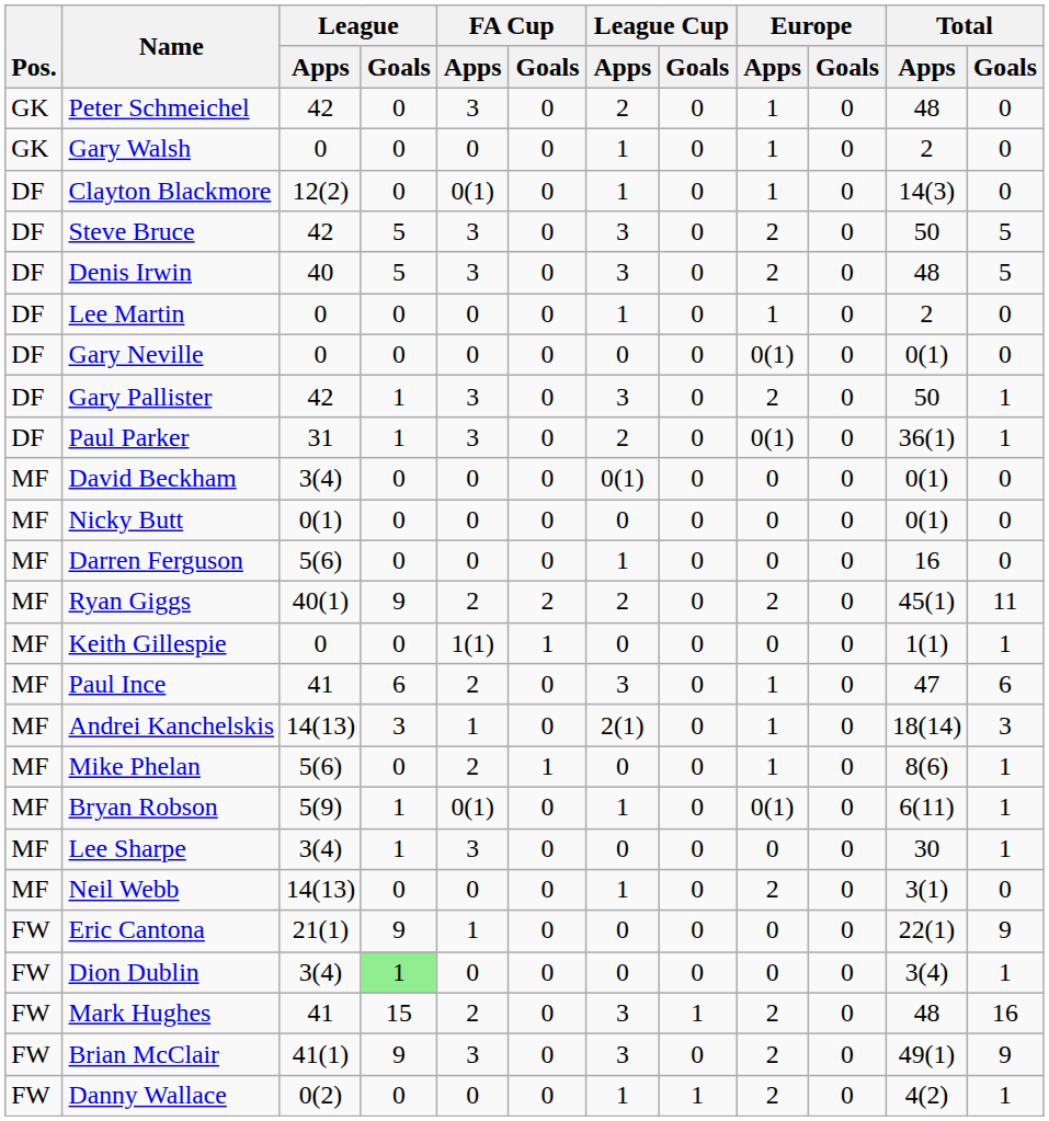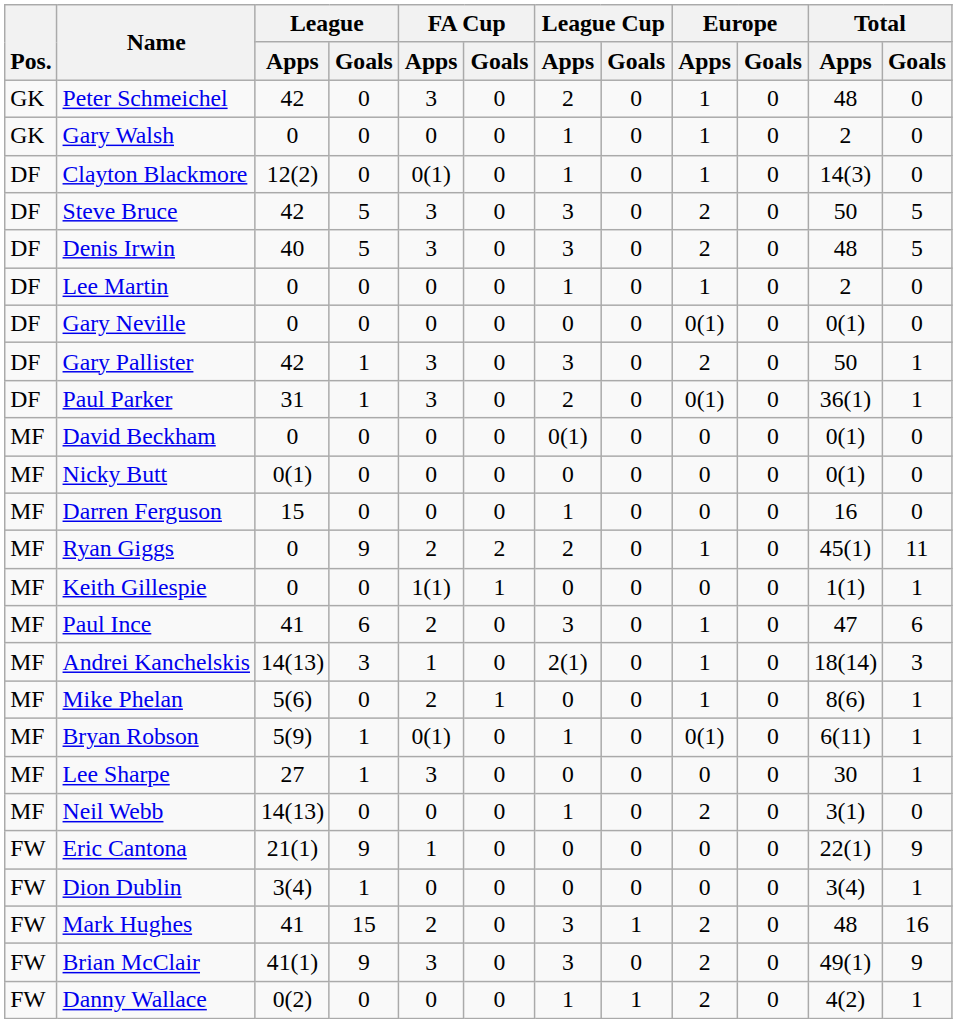David Beckham | League / Apps: 3(4) -> 0
Darren Ferguson | League / Apps: 5(6) -> 15
Ryan Giggs | League / Apps: 40(1) -> 0
Ryan Giggs | Europe / Apps: 2 -> 1
Lee Sharpe | League / Apps: 3(4) -> 27
Dion Dublin | League / Goals: lightgreen background -> no background
